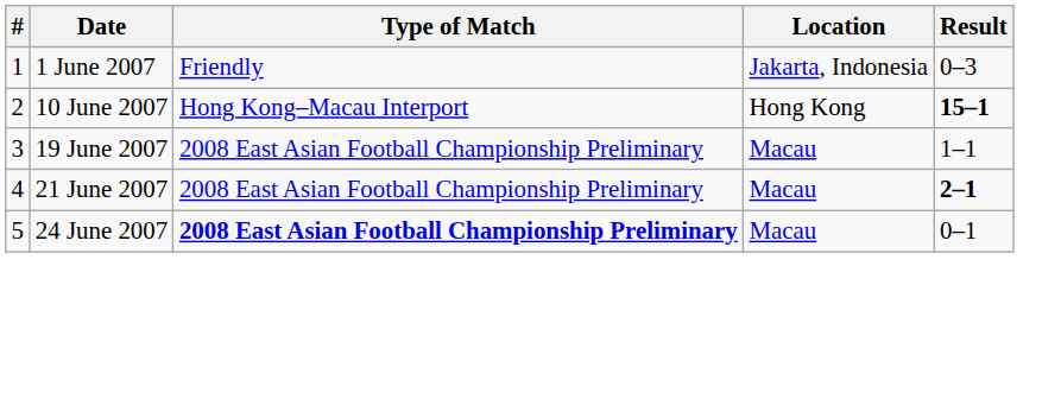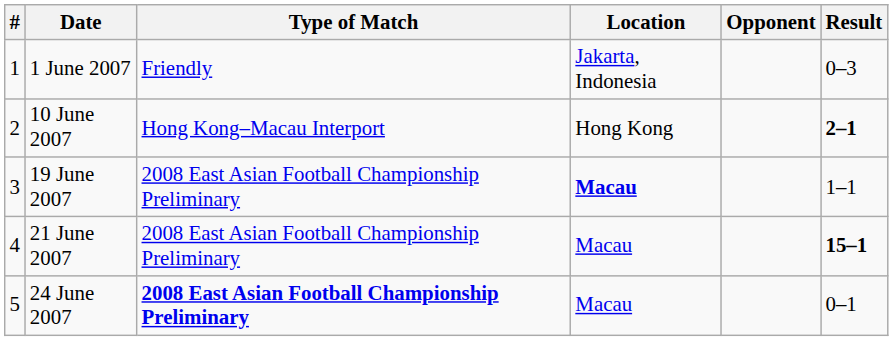+ column: Opponent
10 June 2007 | Result: 15–1 -> 2–1
19 June 2007 | Location: normal -> bold
21 June 2007 | Result: 2–1 -> 15–1
